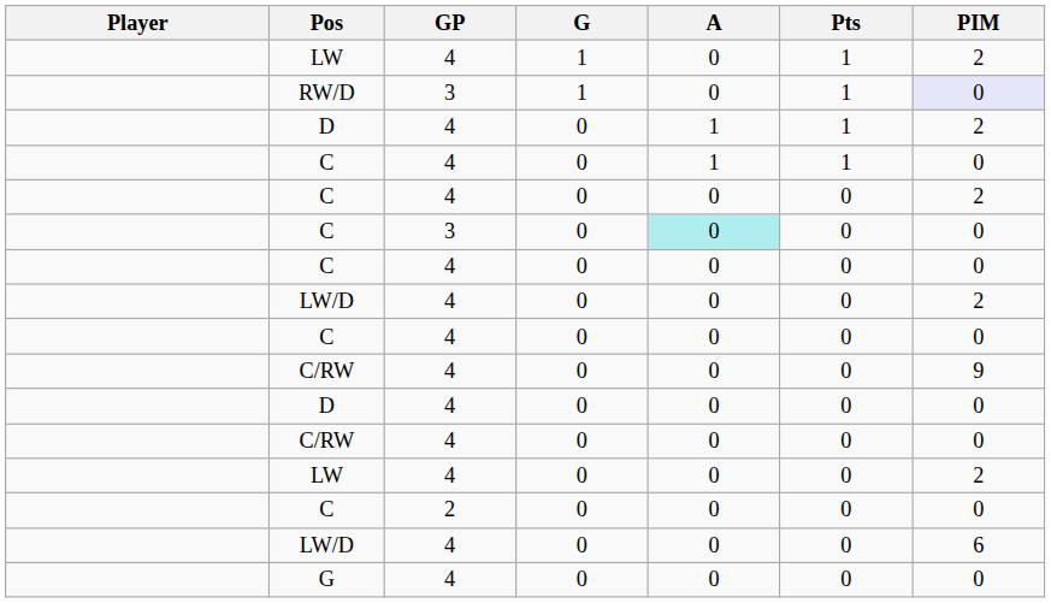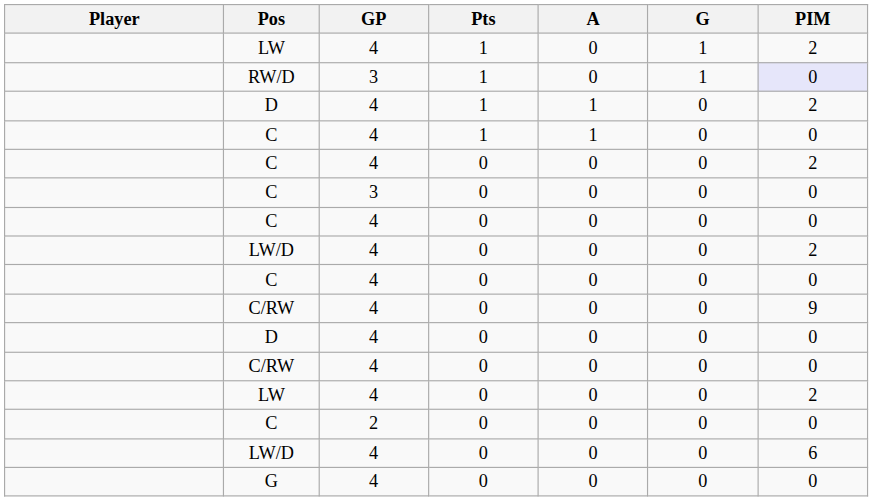columns swapped: G <-> Pts
C / 3 | A: paleturquoise background -> no background
